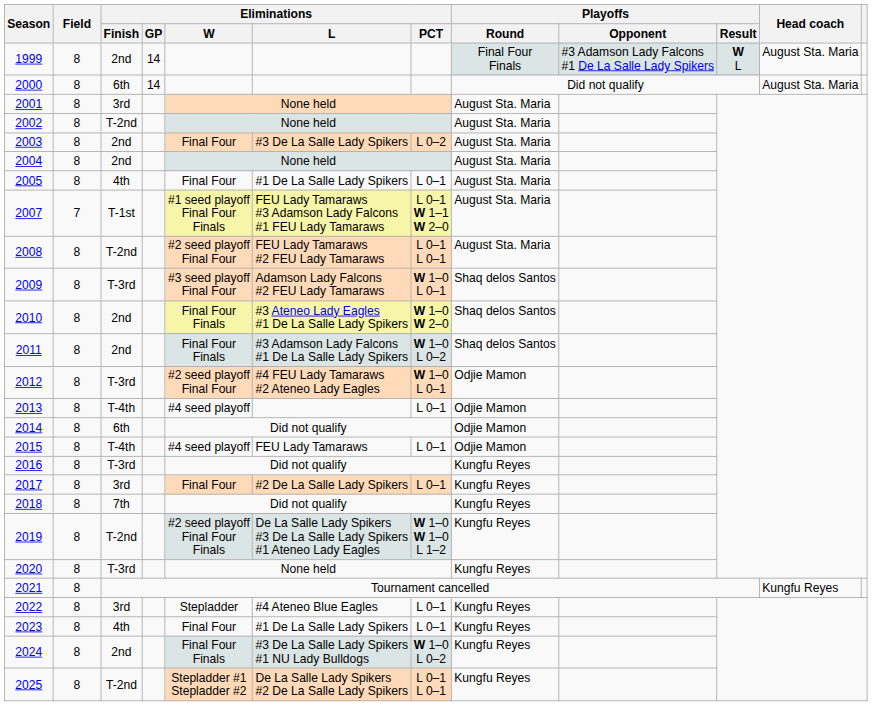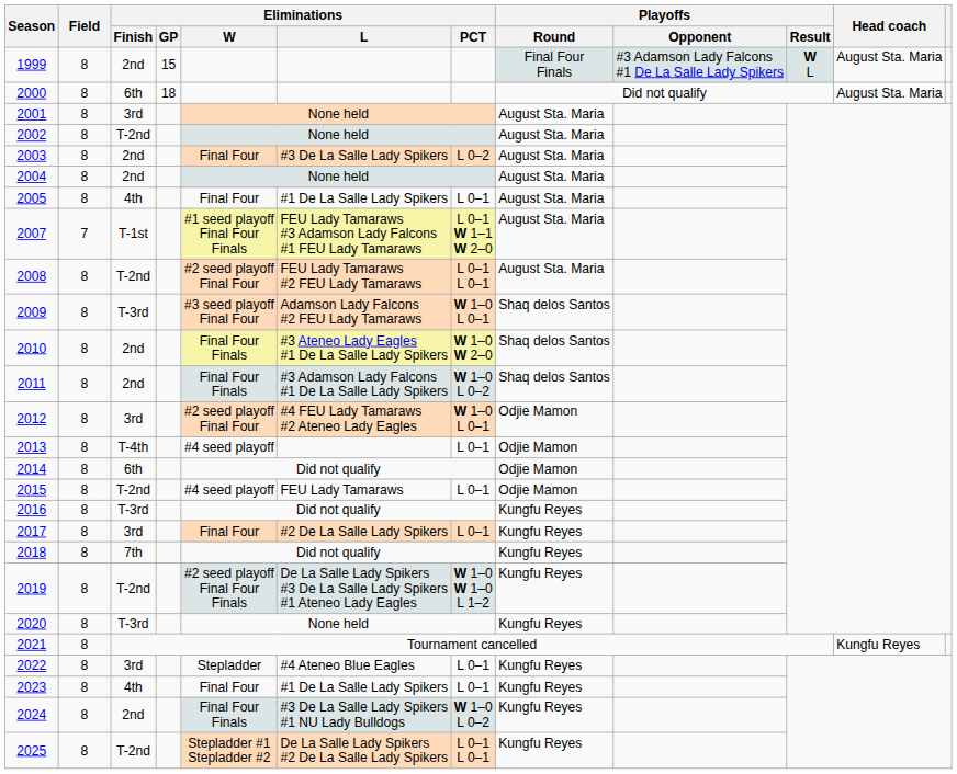1999 | Eliminations / GP: 14 -> 15
2000 | Eliminations / GP: 14 -> 18
2012 | Eliminations / Finish: T-3rd -> 3rd
2015 | Eliminations / Finish: T-4th -> T-2nd
